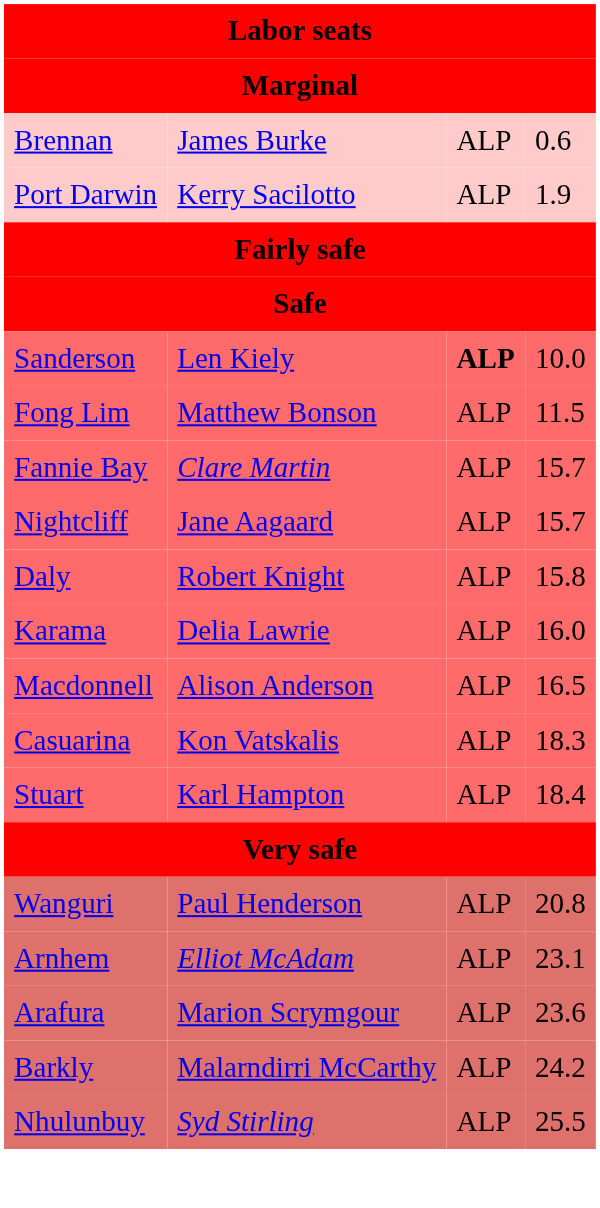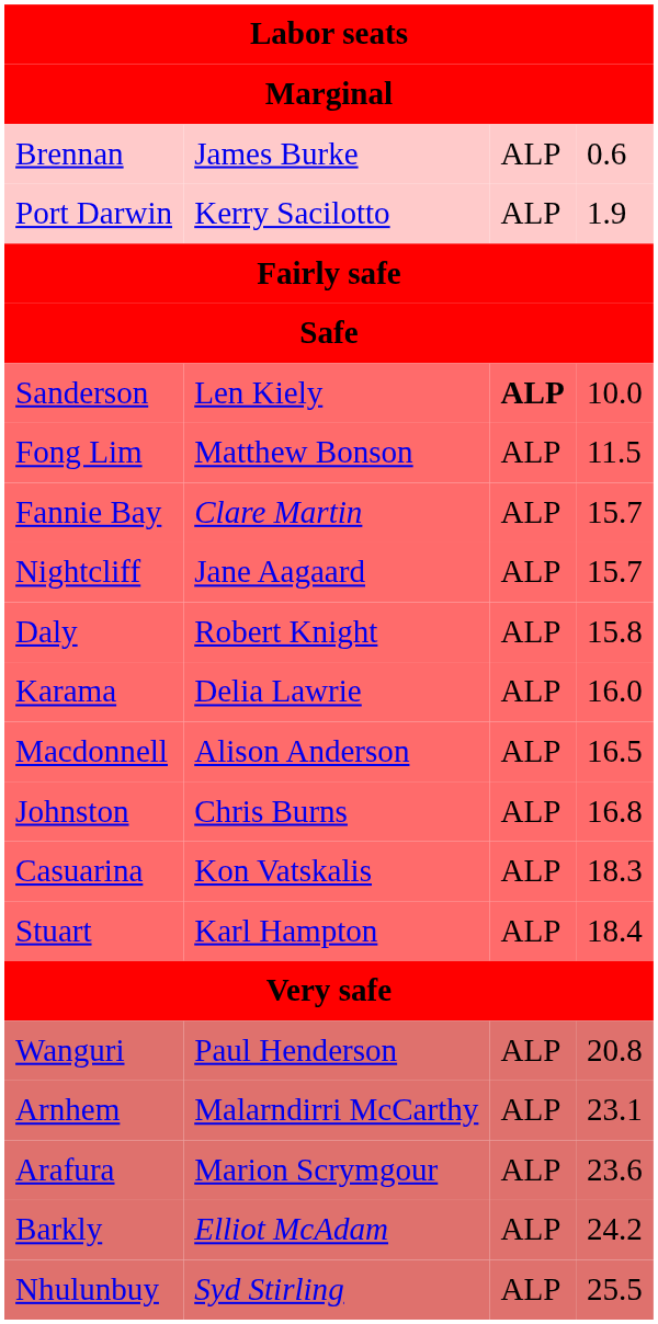+ row: Johnston | Chris Burns | ALP | 16.8
Arnhem | column 2: Elliot McAdam -> Malarndirri McCarthy
Barkly | column 2: Malarndirri McCarthy -> Elliot McAdam
